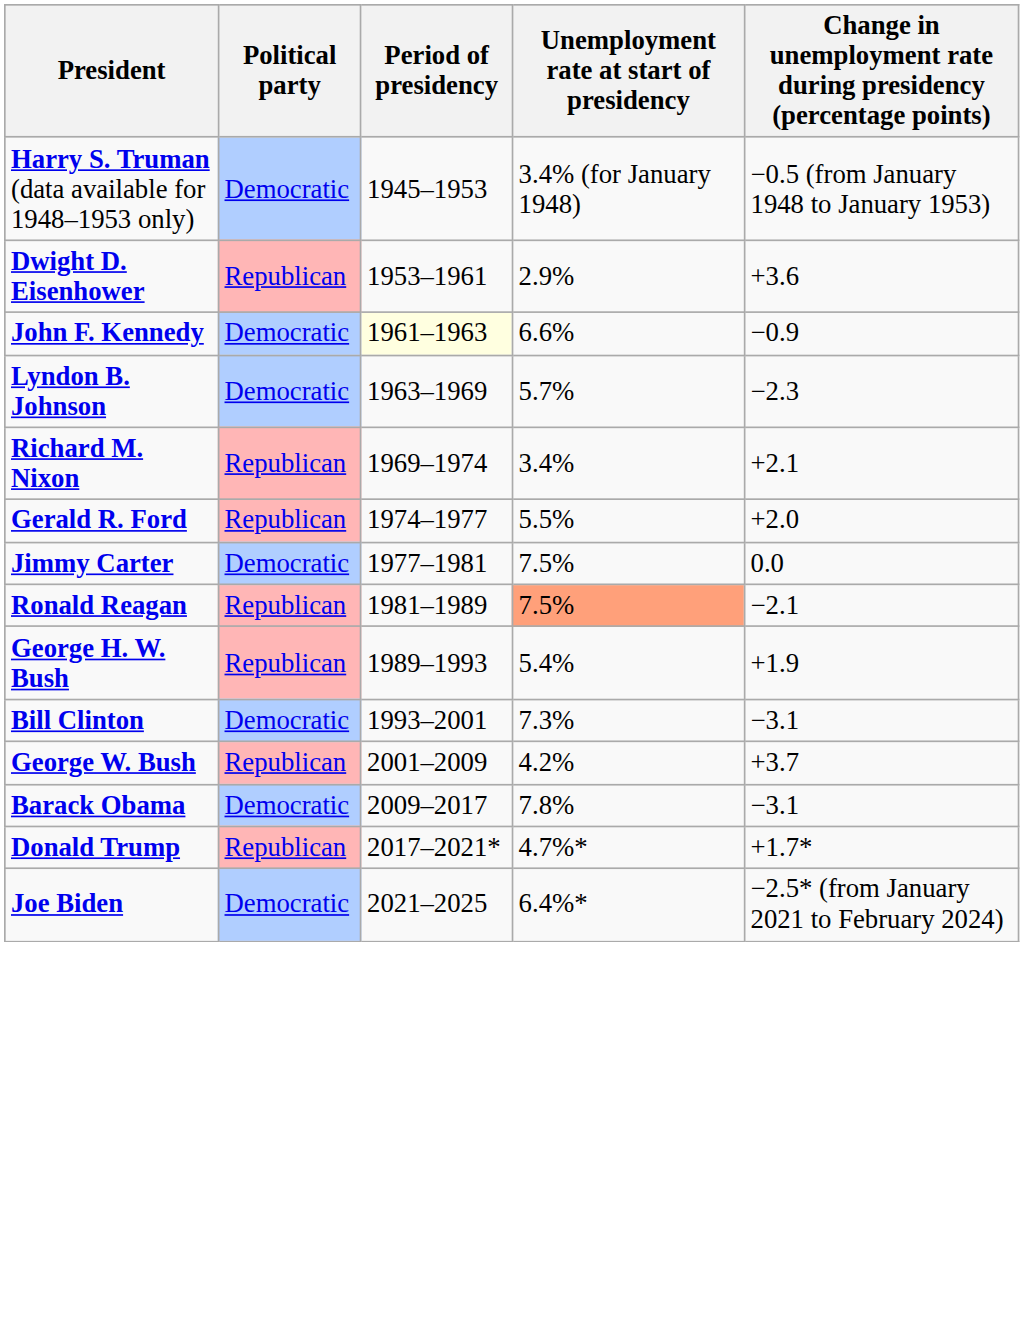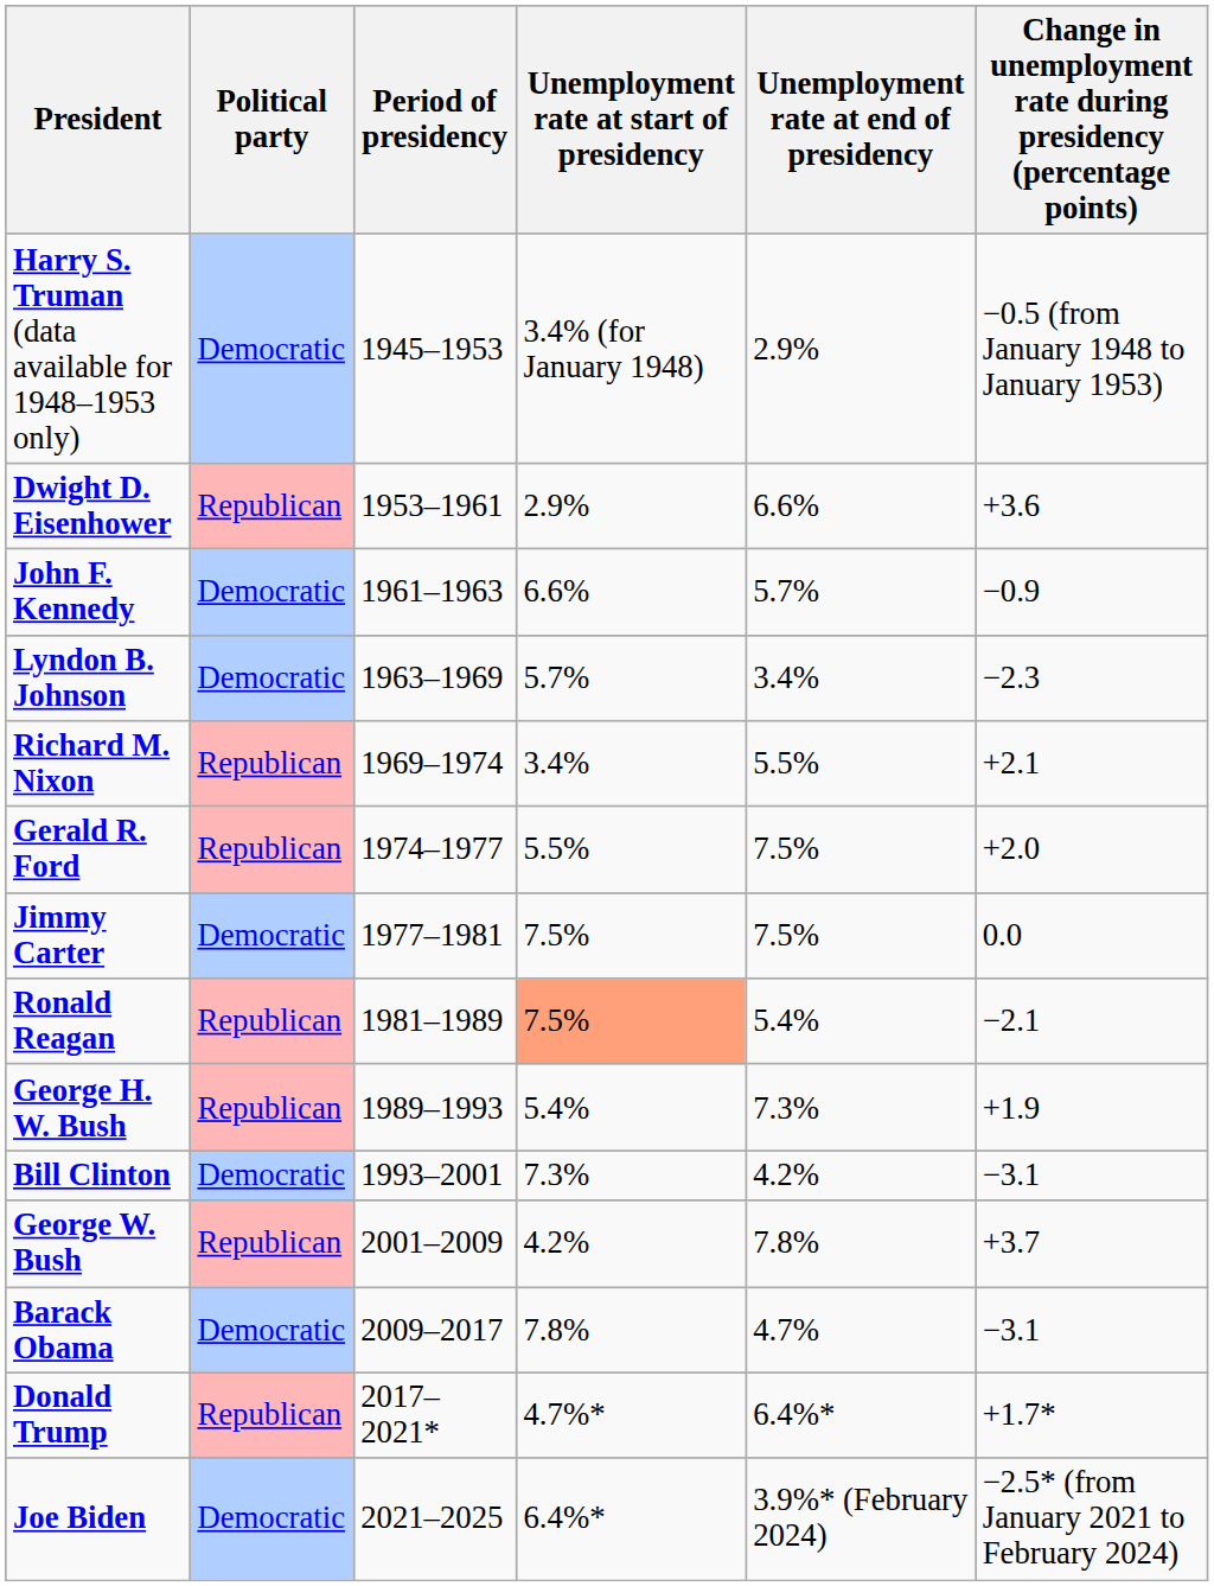+ column: Unemployment rate at end of presidency | 2.9% | 6.6% | 5.7% | 3.4% | 5.5% | 7.5% | 7.5% | 5.4% | 7.3% | 4.2% | 7.8% | 4.7% | 6.4%* | 3.9%* (February 2024)
John F. Kennedy | Period of presidency: lightyellow background -> no background
